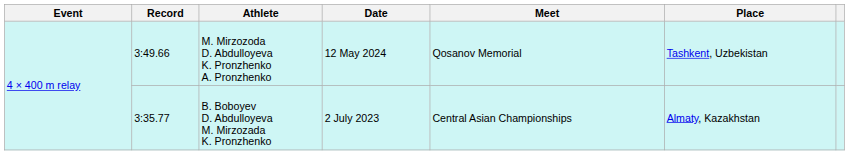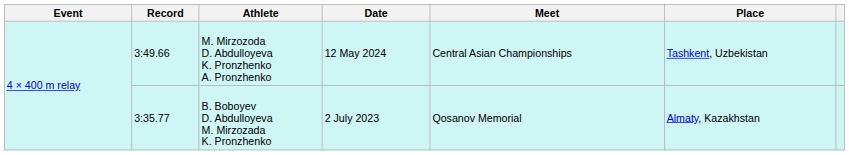M. Mirzozoda D. Abdulloyeva K. Pronzhenko A. Pronzhenko | Meet: Qosanov Memorial -> Central Asian Championships
B. Boboyev D. Abdulloyeva M. Mirzozada K. Pronzhenko | Meet: Central Asian Championships -> Qosanov Memorial
